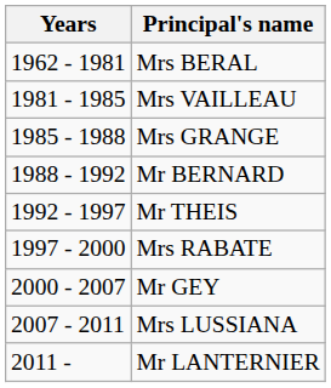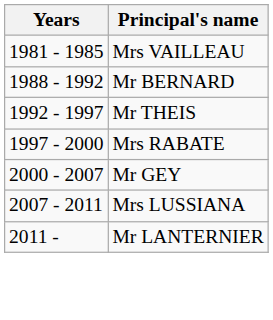- row: 1962 - 1981 | Mrs BERAL
- row: 1985 - 1988 | Mrs GRANGE
